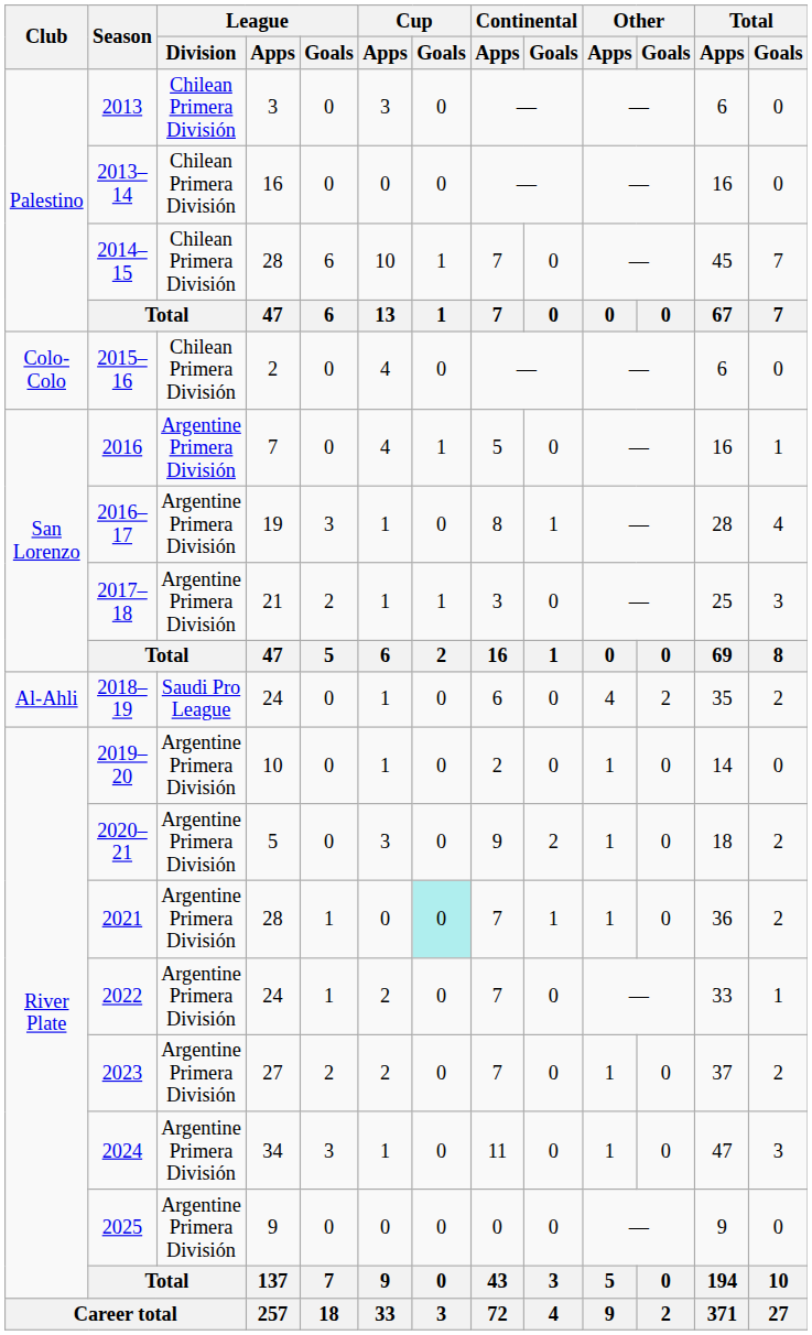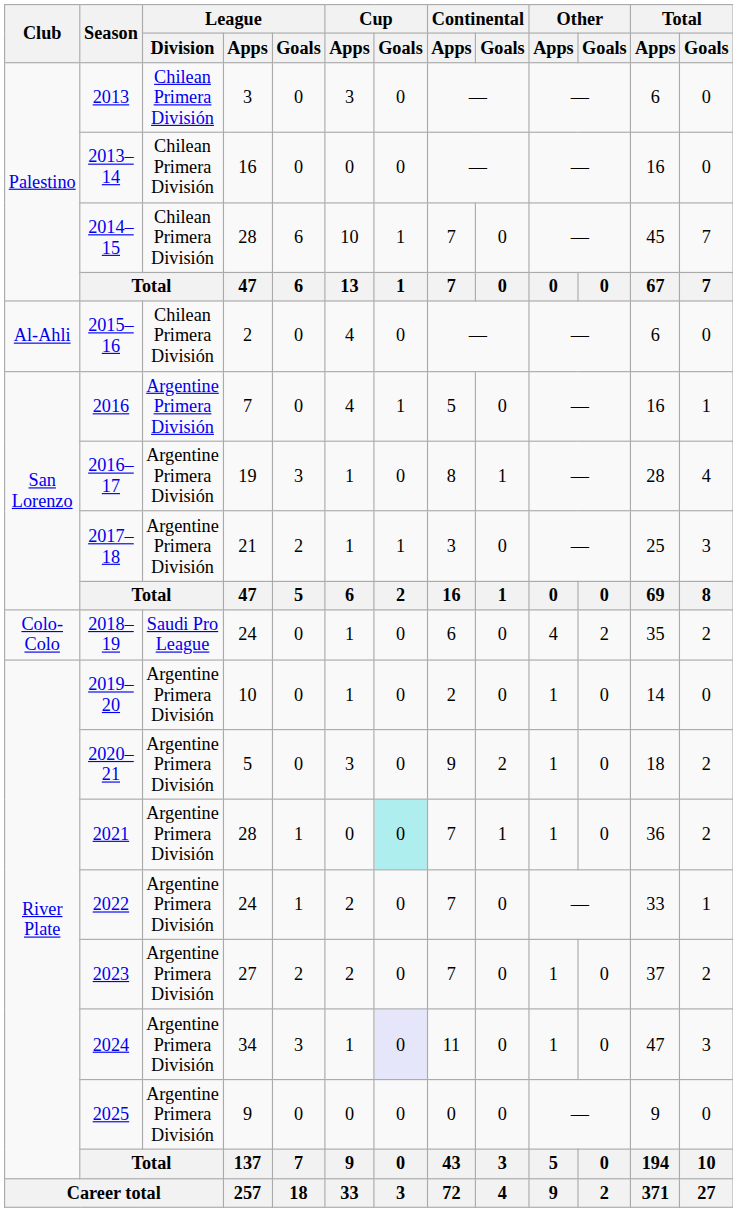2015–16 | Club: Colo-Colo -> Al-Ahli
2018–19 | Club: Al-Ahli -> Colo-Colo
2024 | Cup / Goals: no background -> lavender background
